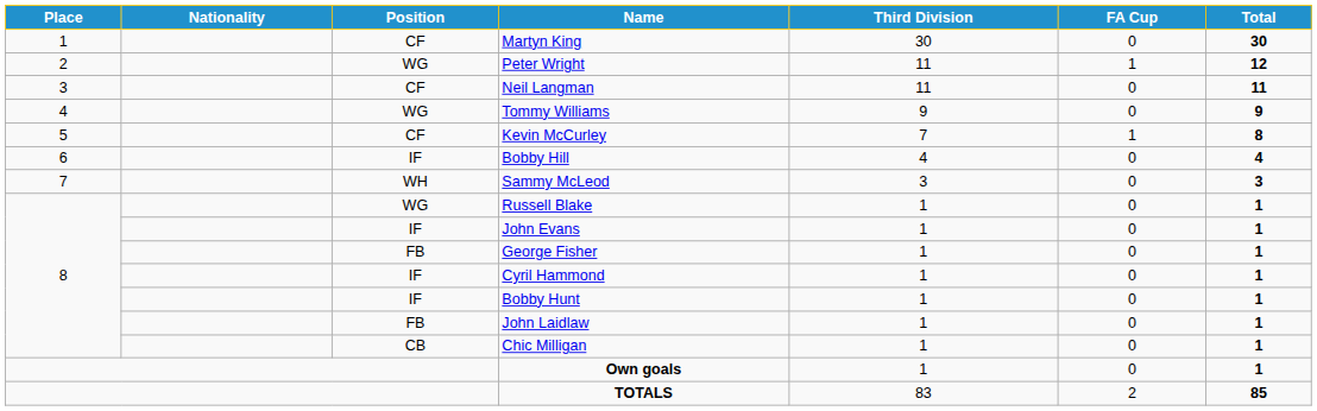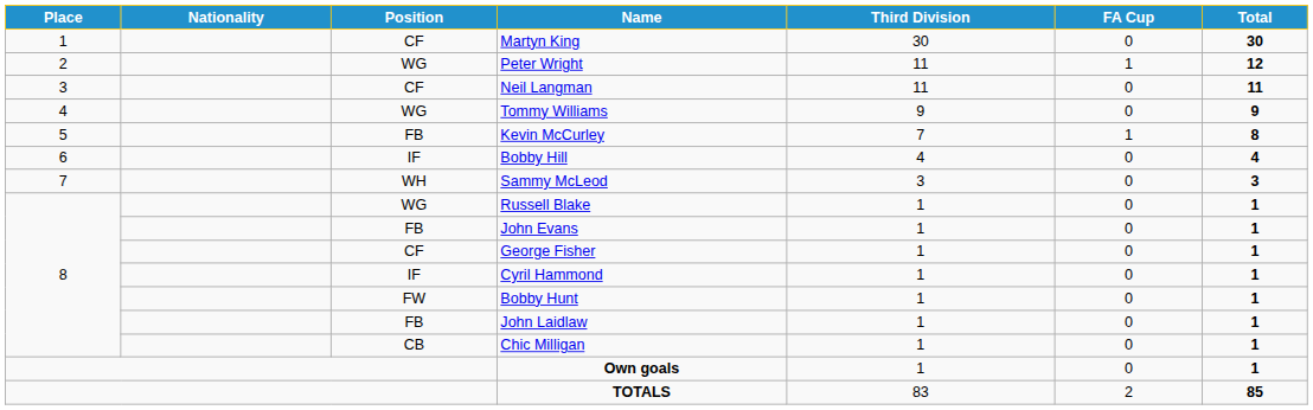Kevin McCurley | Position: CF -> FB
John Evans | Position: IF -> FB
George Fisher | Position: FB -> CF
Bobby Hunt | Position: IF -> FW
